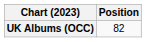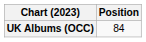UK Albums (OCC) | Position: 82 -> 84
